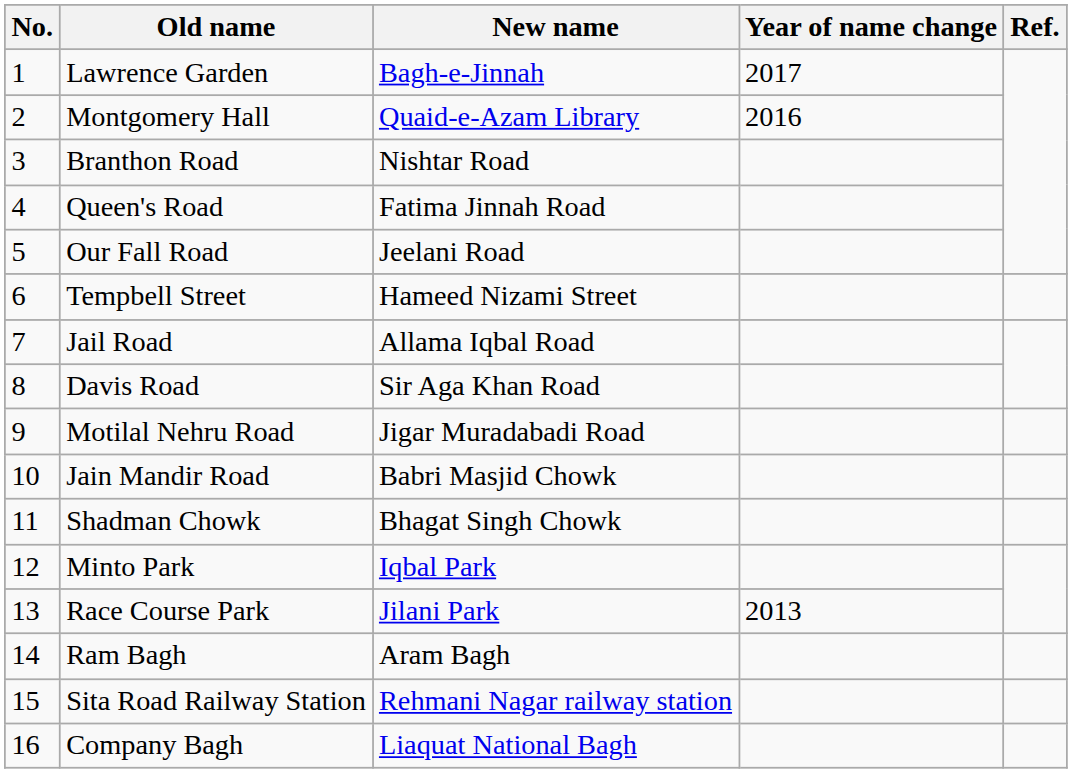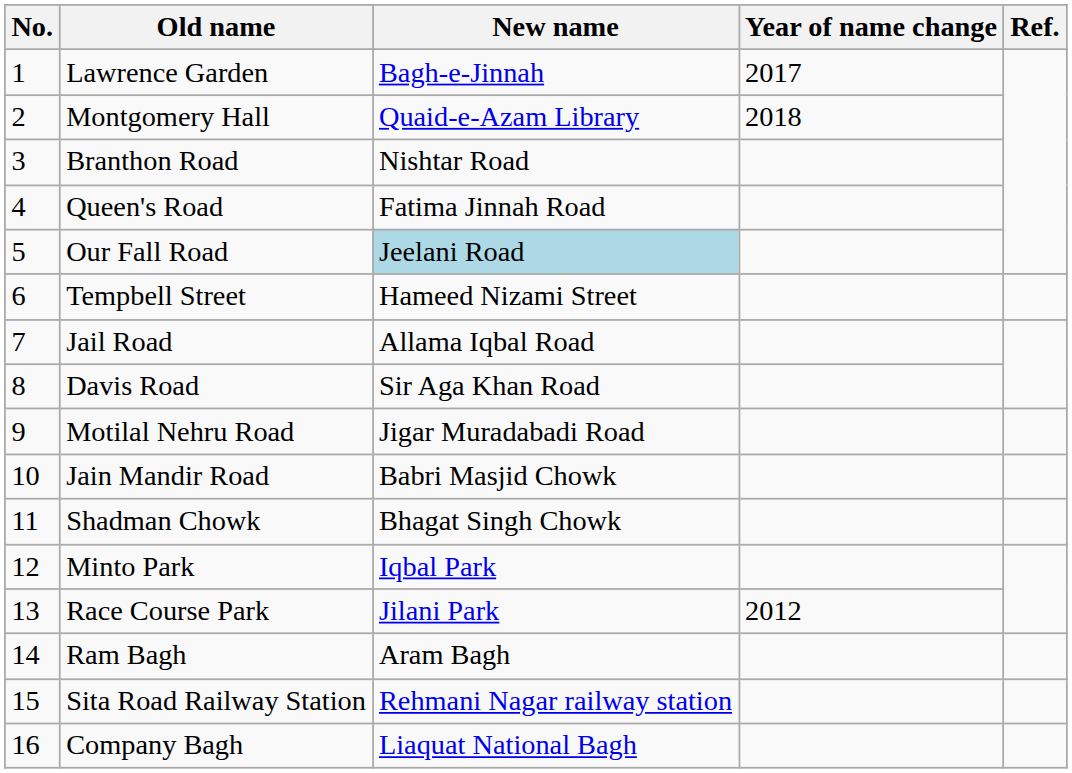Montgomery Hall | Year of name change: 2016 -> 2018
Our Fall Road | New name: no background -> lightblue background
Race Course Park | Year of name change: 2013 -> 2012
